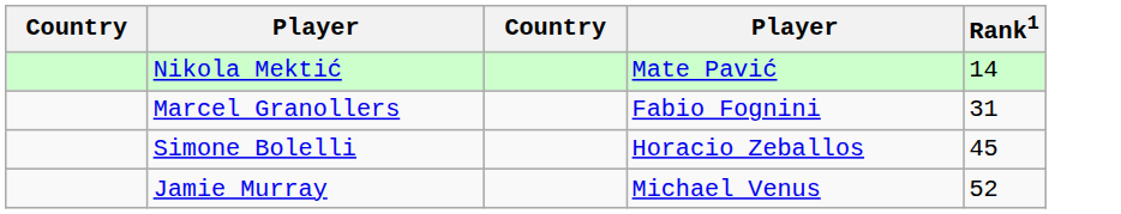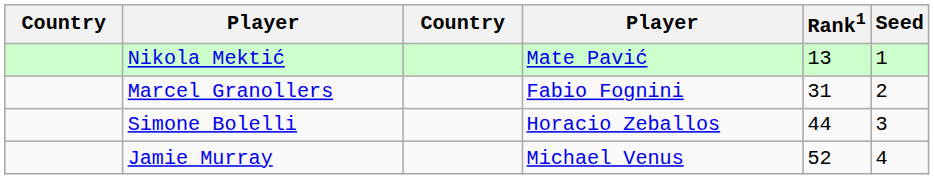+ column: Seed | 1 | 2 | 3 | 4
Nikola Mektić | Rank1: 14 -> 13
Simone Bolelli | Rank1: 45 -> 44
